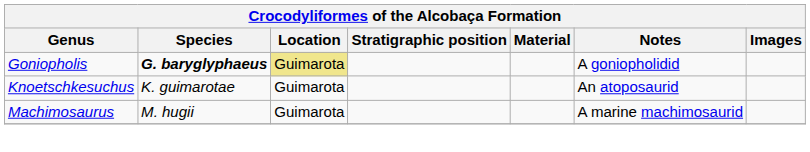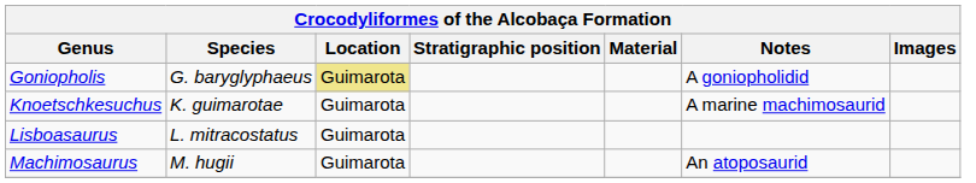Goniopholis | Species: bold -> normal
Knoetschkesuchus | Notes: An atoposaurid -> A marine machimosaurid
+ row: Lisboasaurus | L. mitracostatus | Guimarota
Machimosaurus | Notes: A marine machimosaurid -> An atoposaurid
